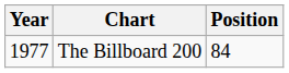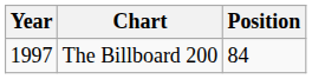The Billboard 200 | Year: 1977 -> 1997
